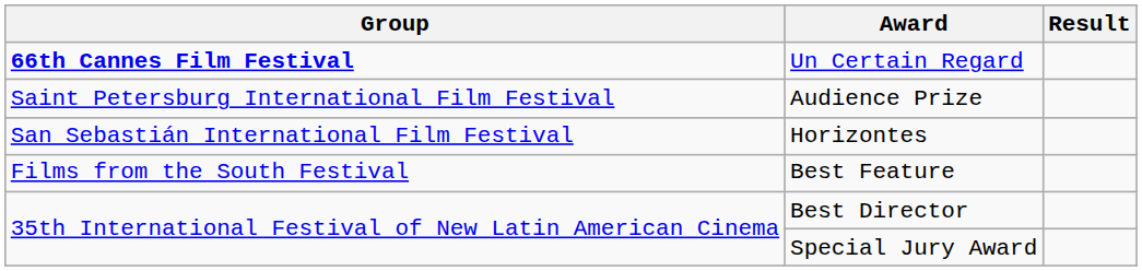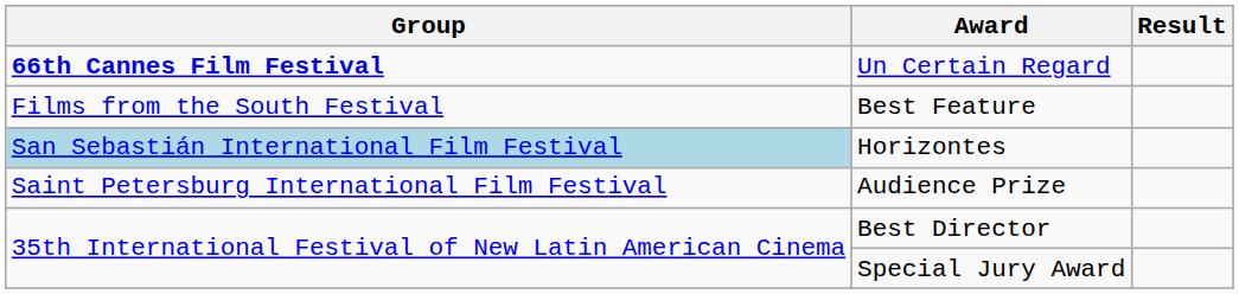rows swapped: Audience Prize <-> Best Feature
Horizontes | Group: no background -> lightblue background
